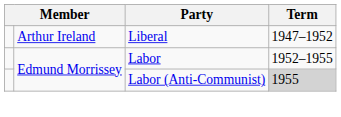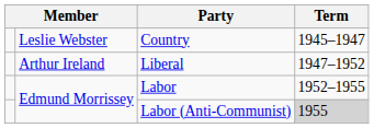+ row: Leslie Webster | Country | 1945–1947
